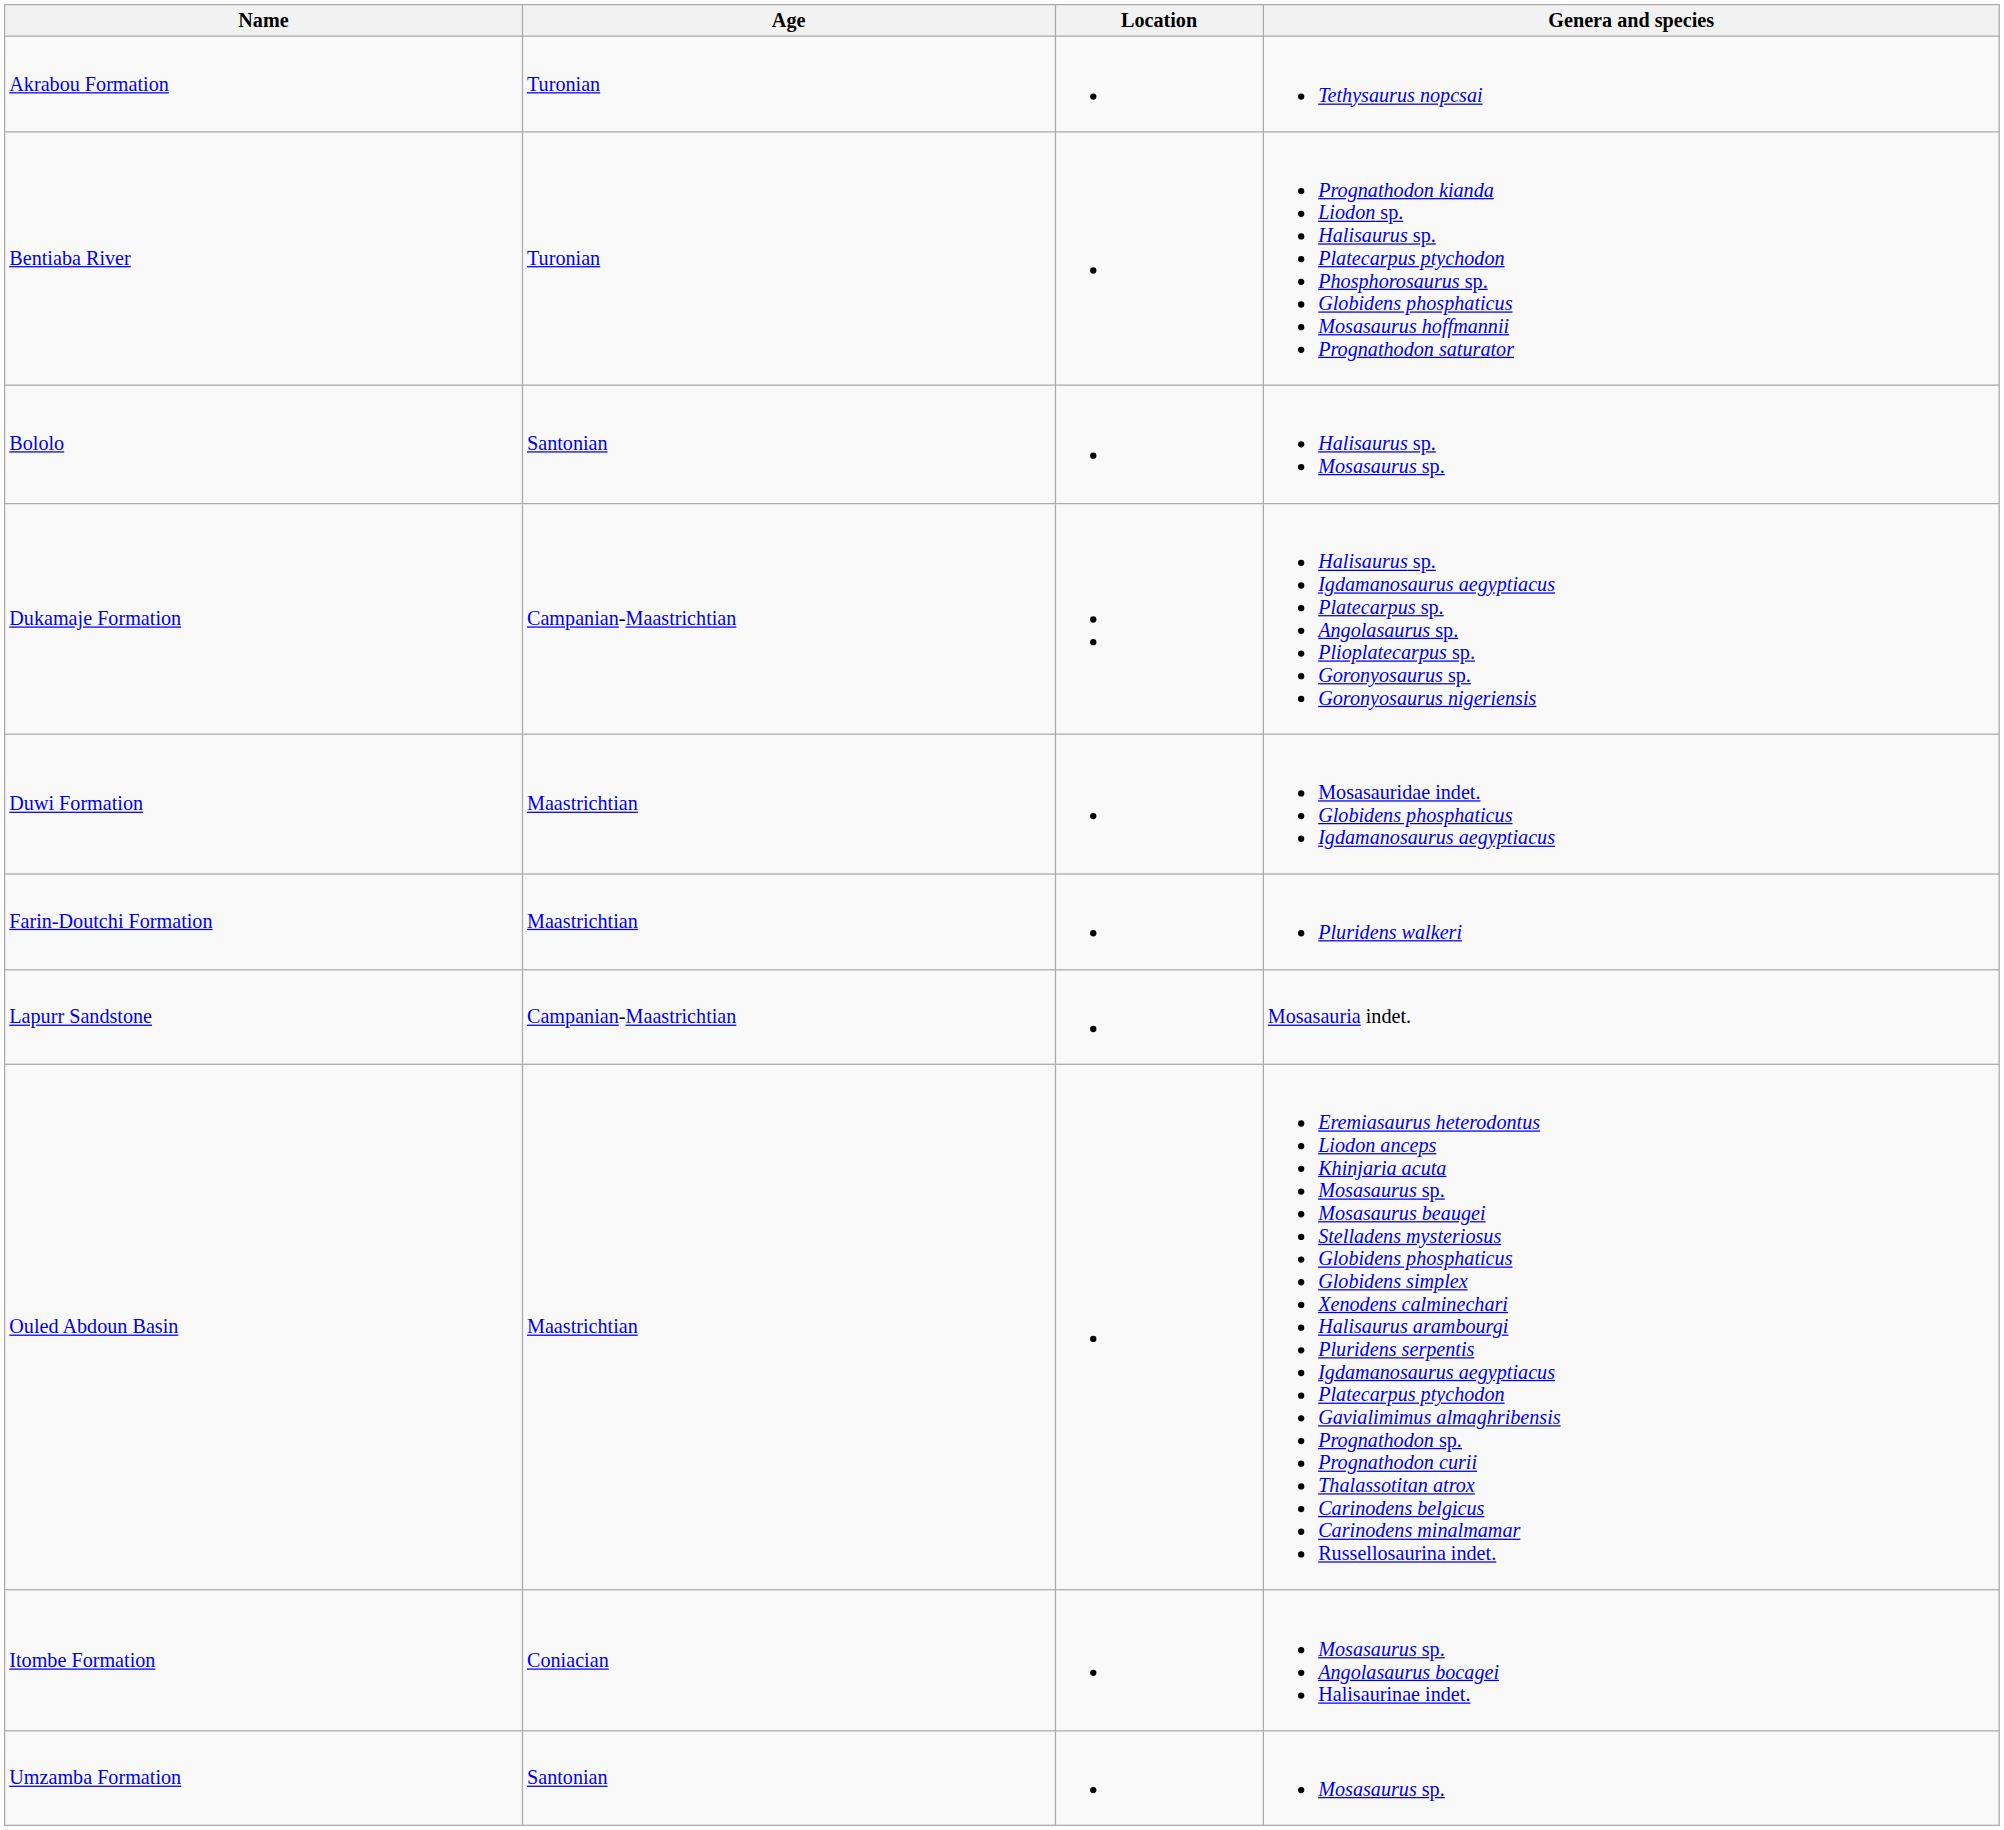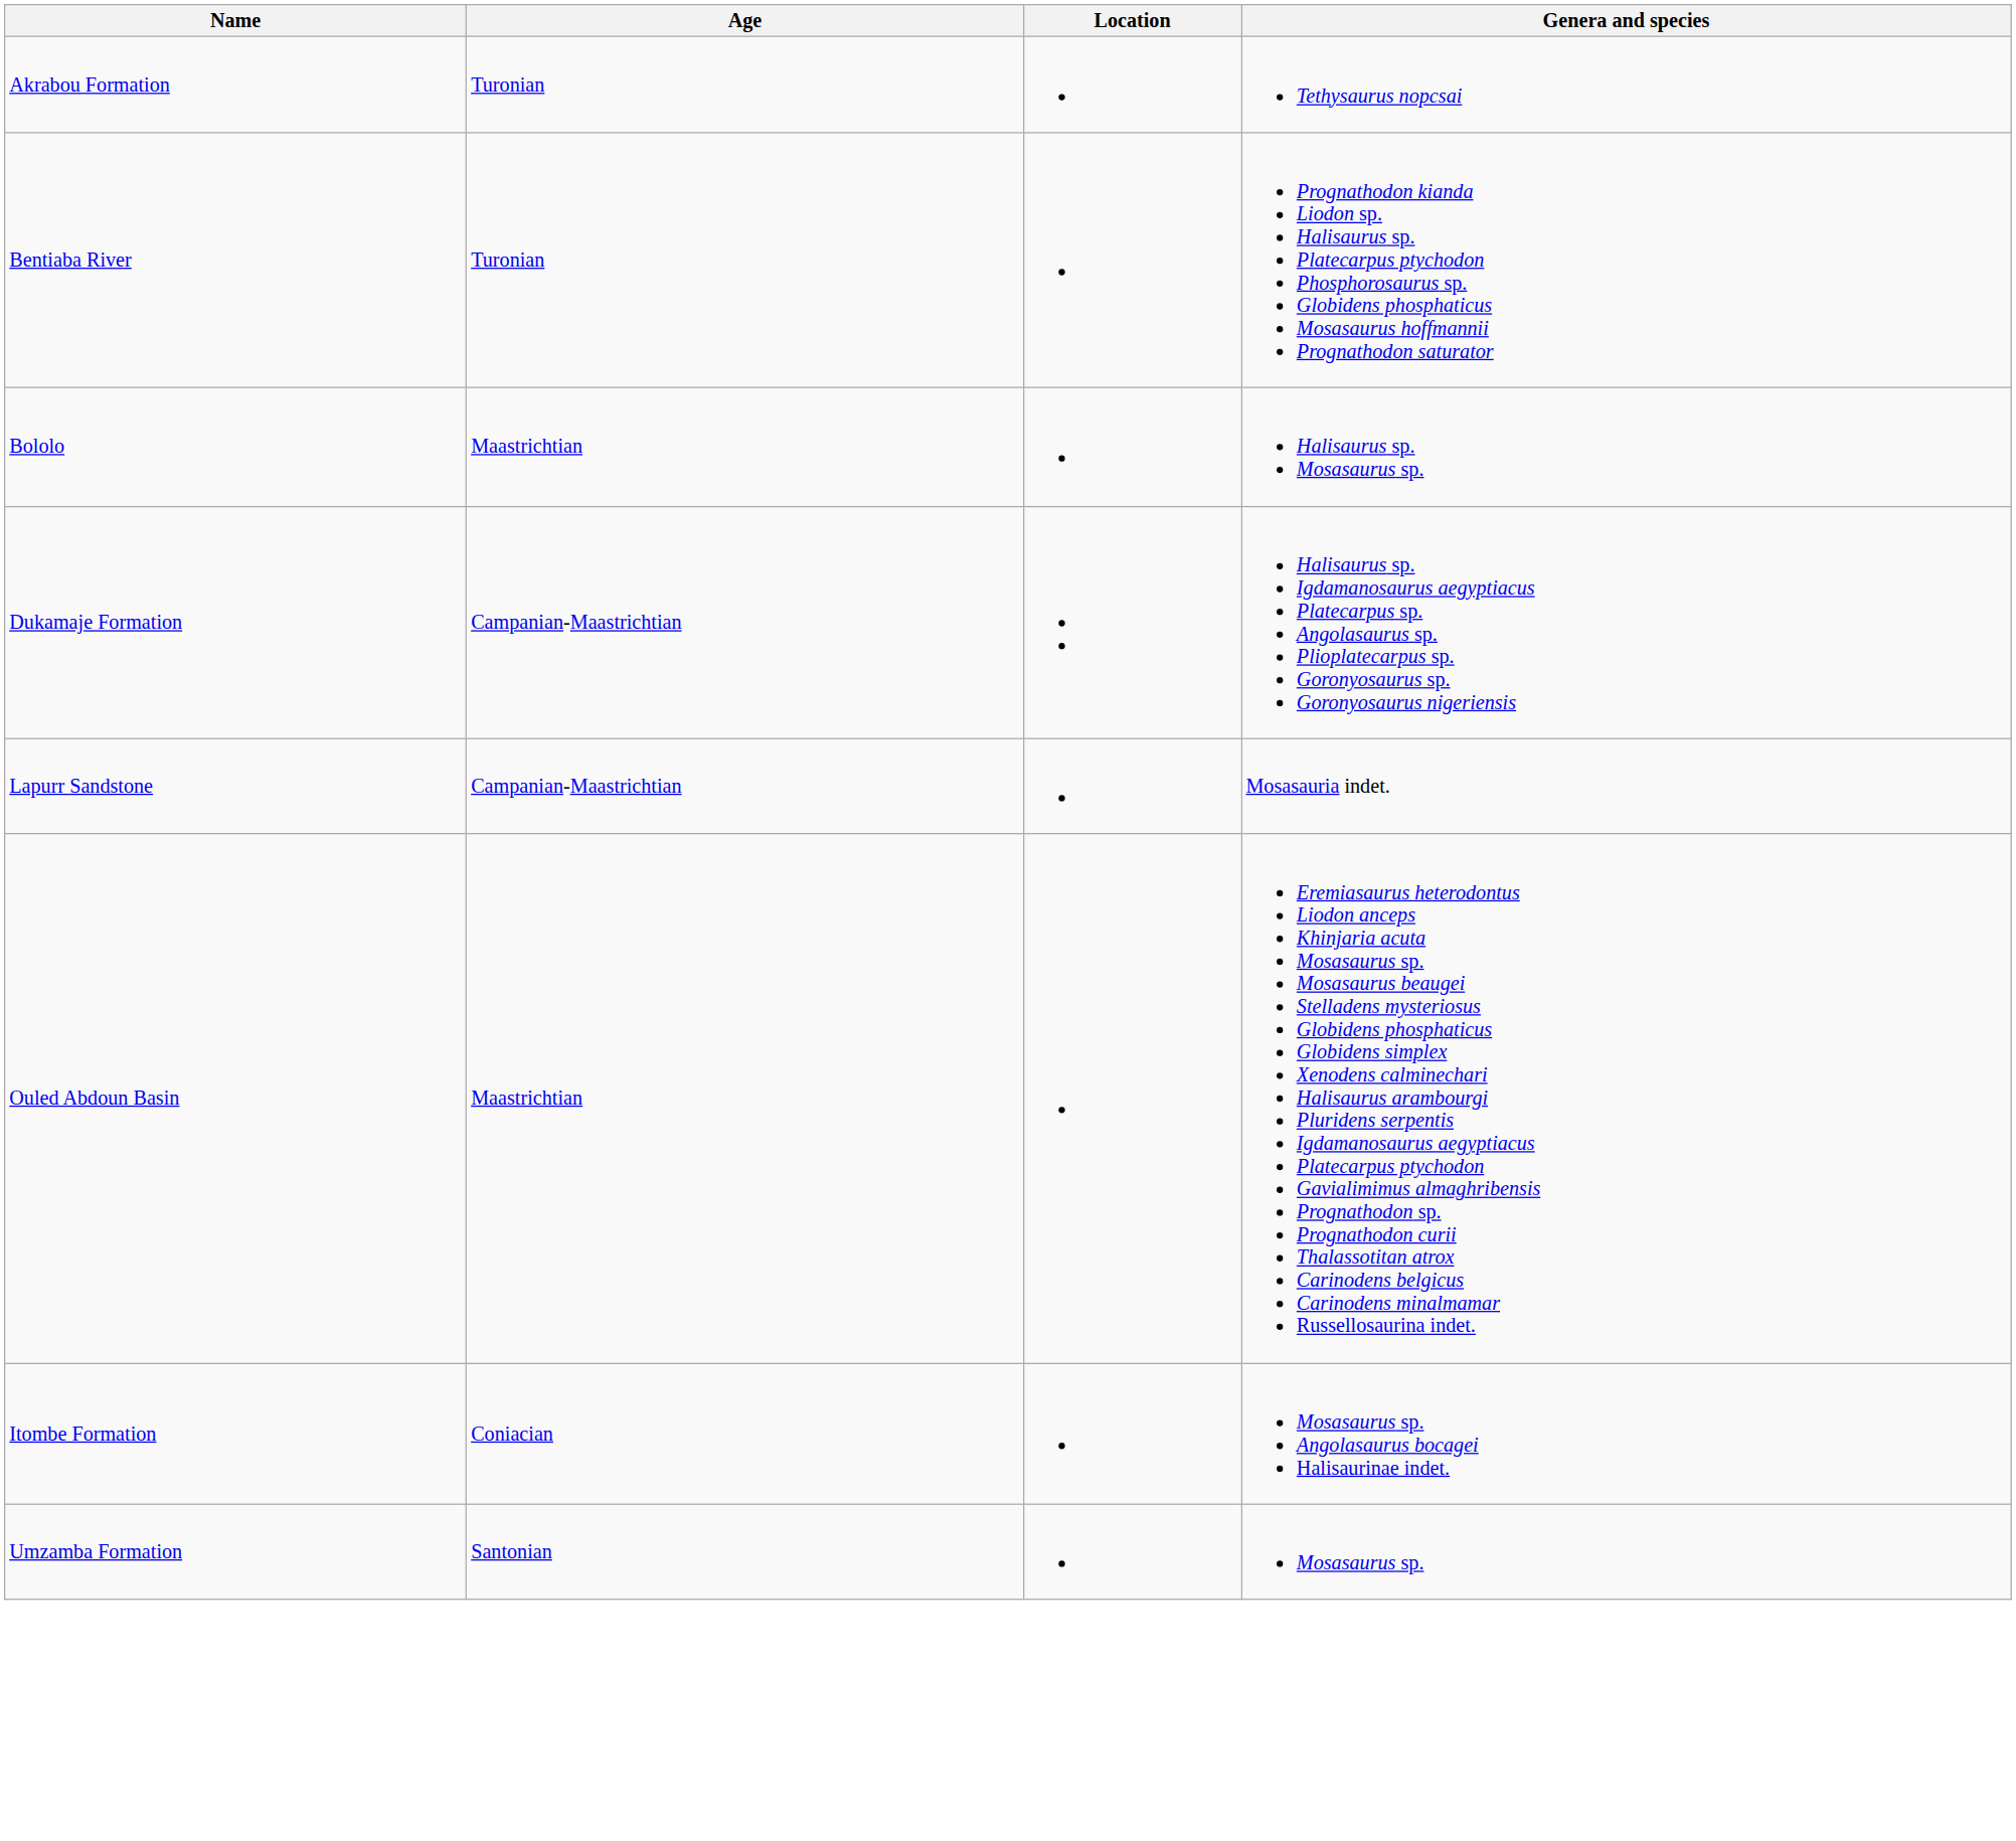Bololo | Age: Santonian -> Maastrichtian
- row: Duwi Formation | Maastrichtian | Mosasauridae indet. Globidens phosphaticus Igdamanosaurus aegyptiacus
- row: Farin-Doutchi Formation | Maastrichtian | Pluridens walkeri
